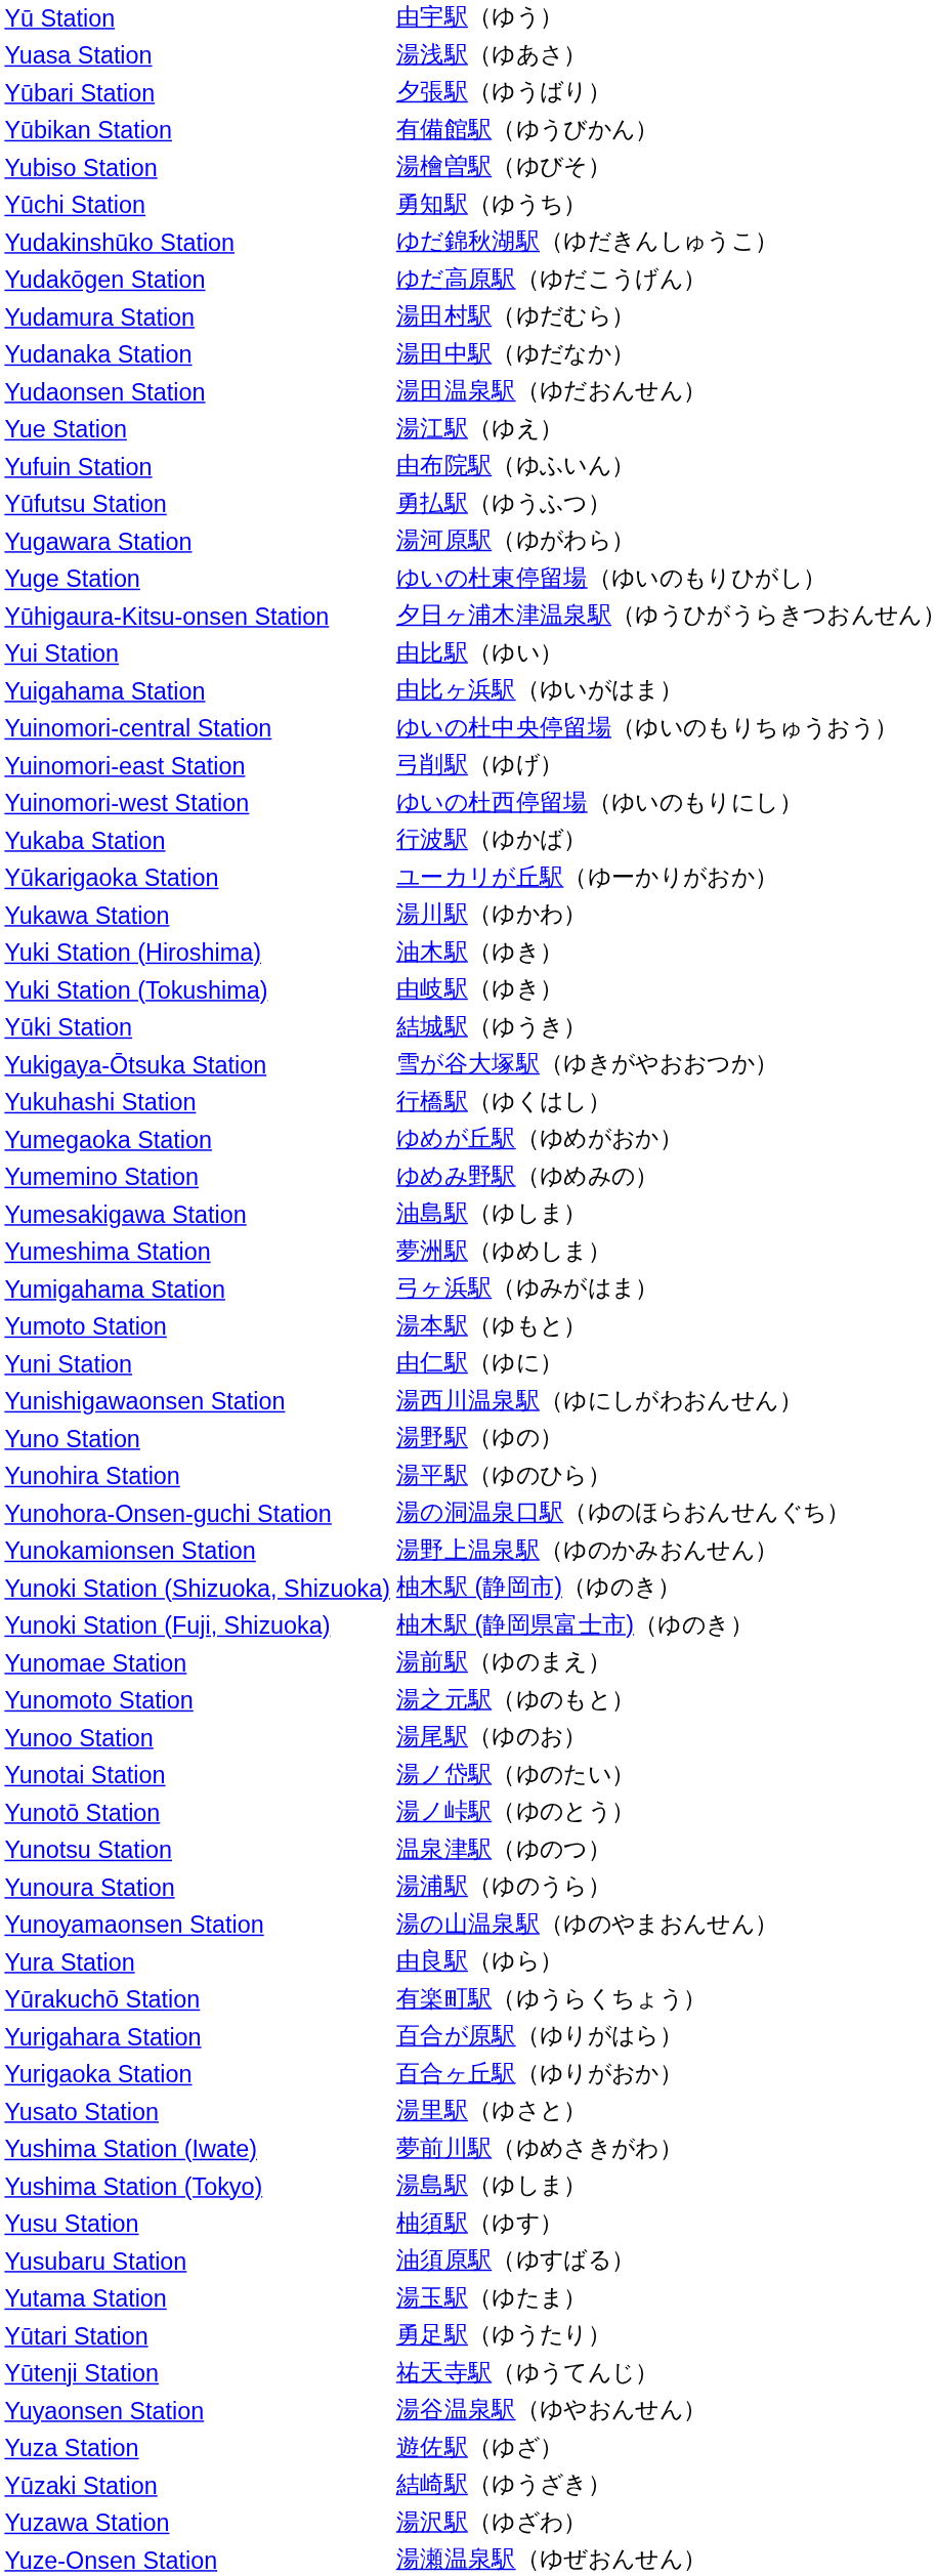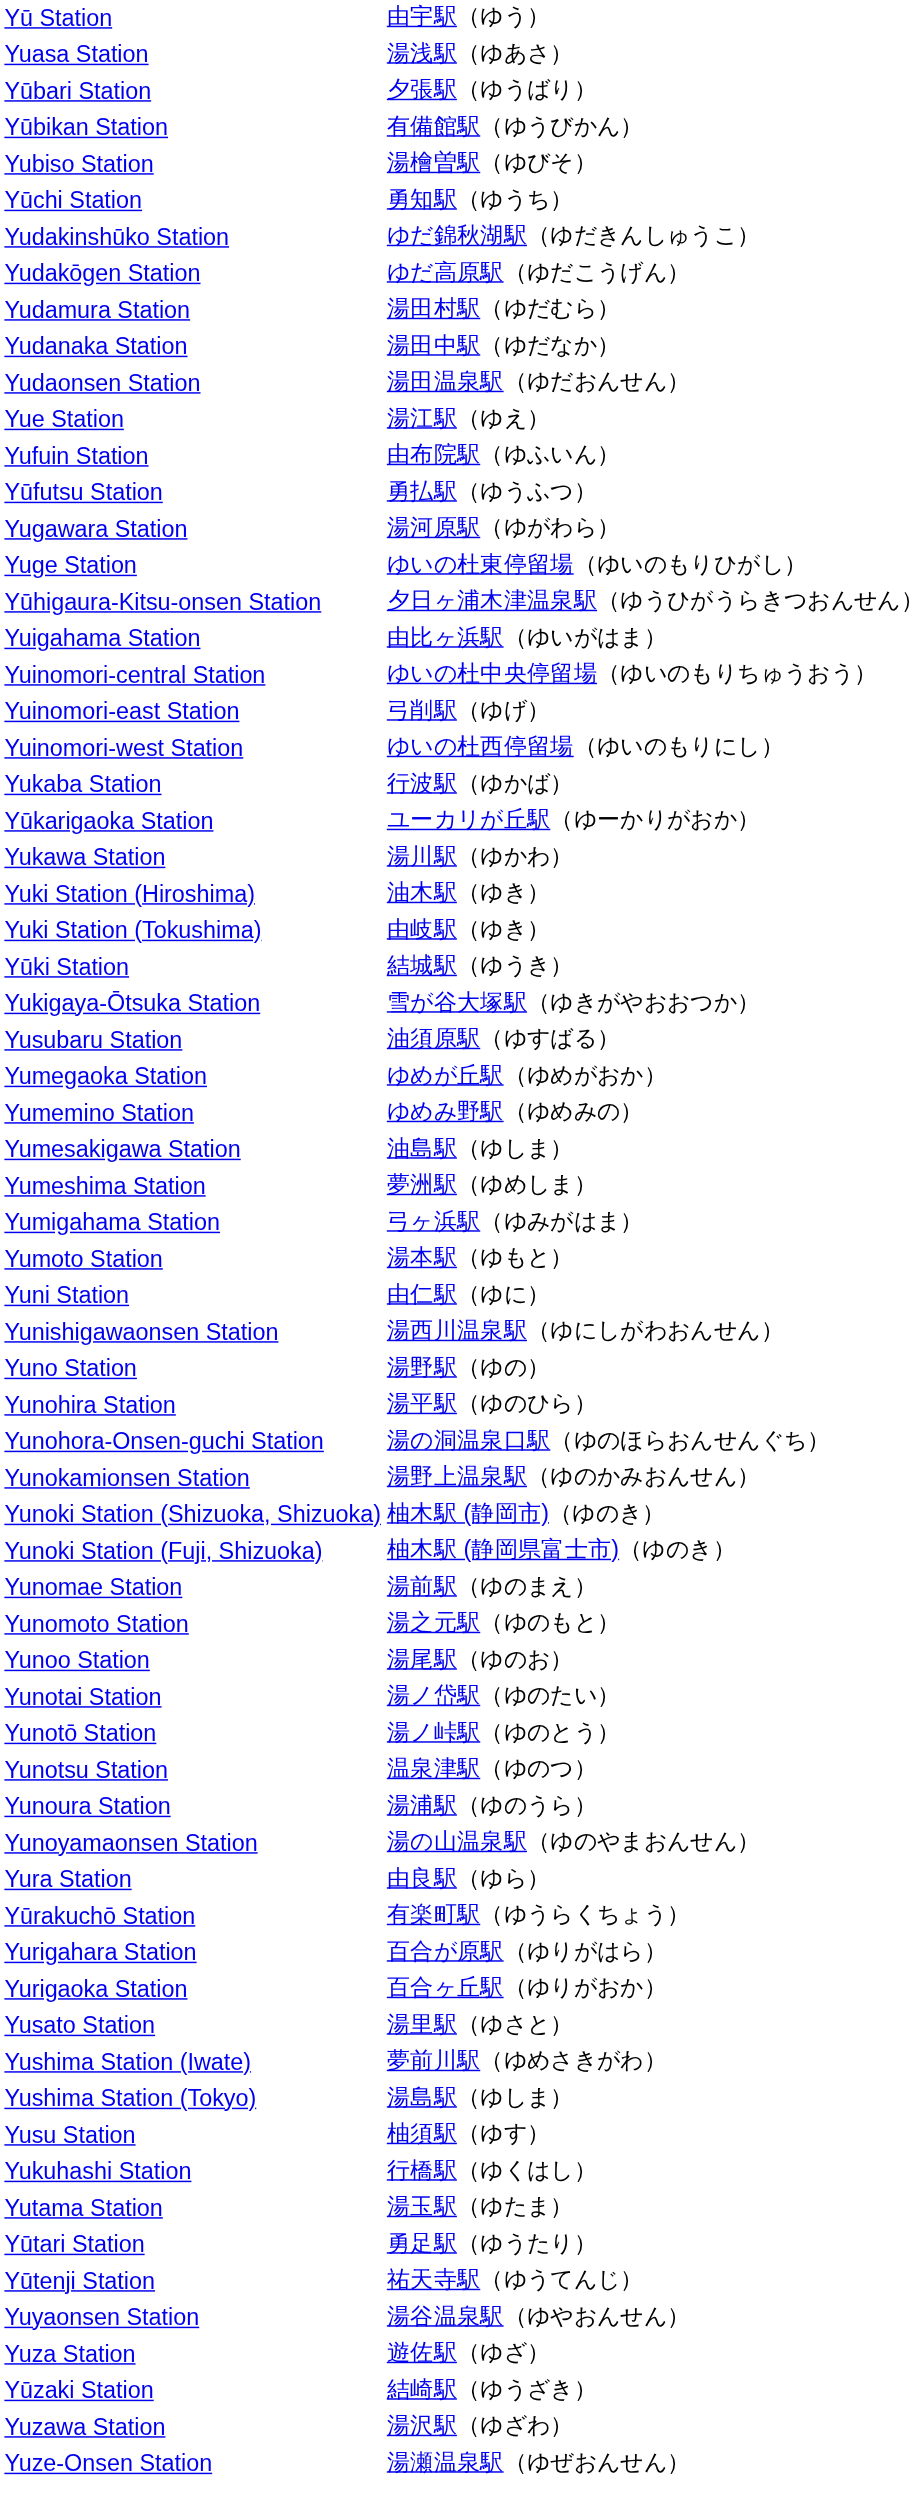- row: Yui Station | 由比駅（ゆい）
rows swapped: Yukuhashi Station <-> Yusubaru Station
